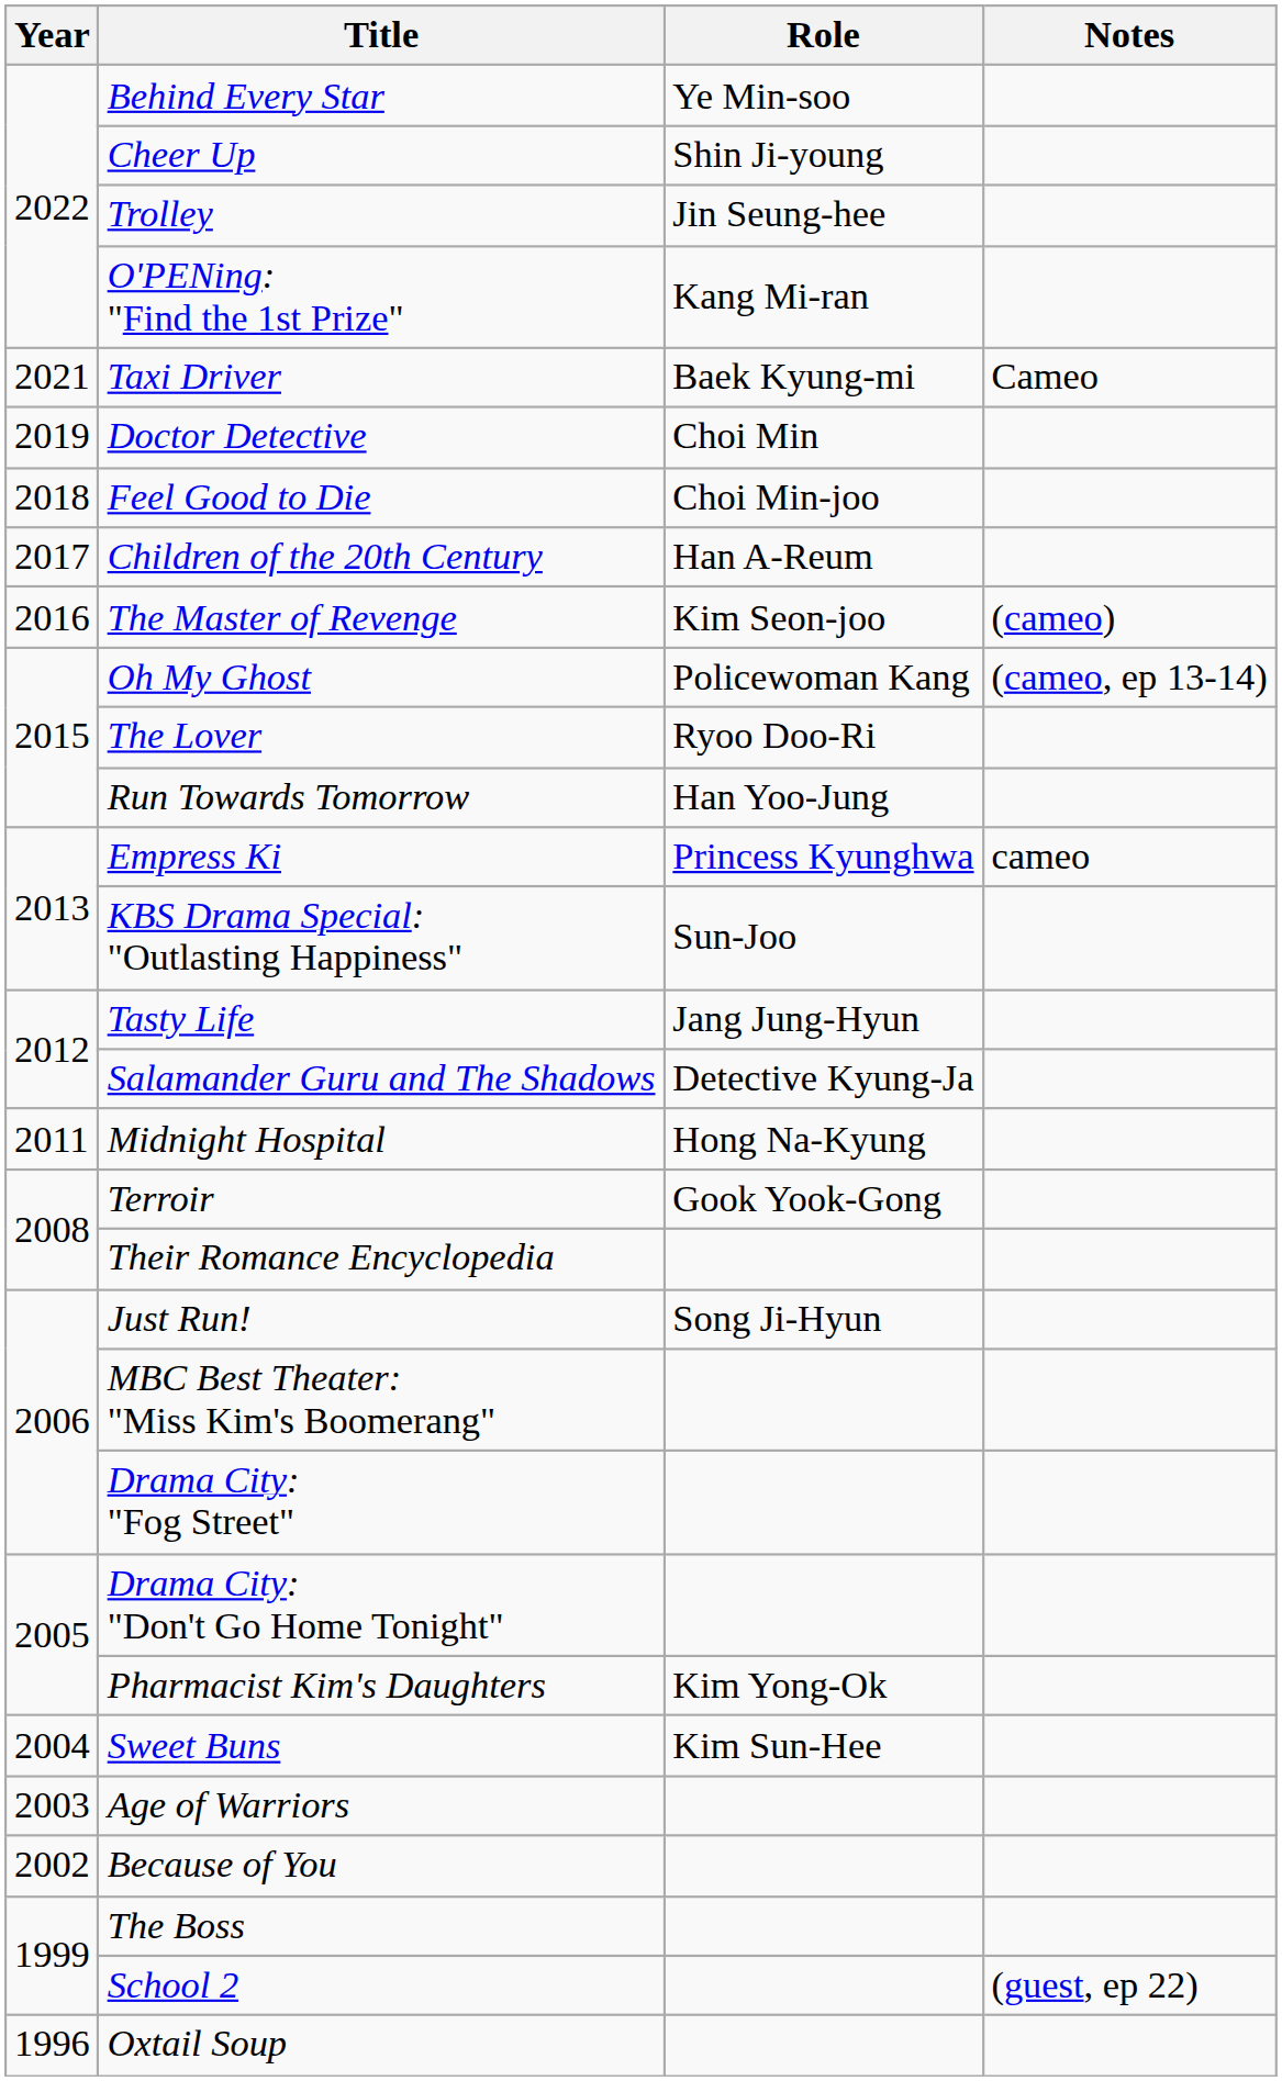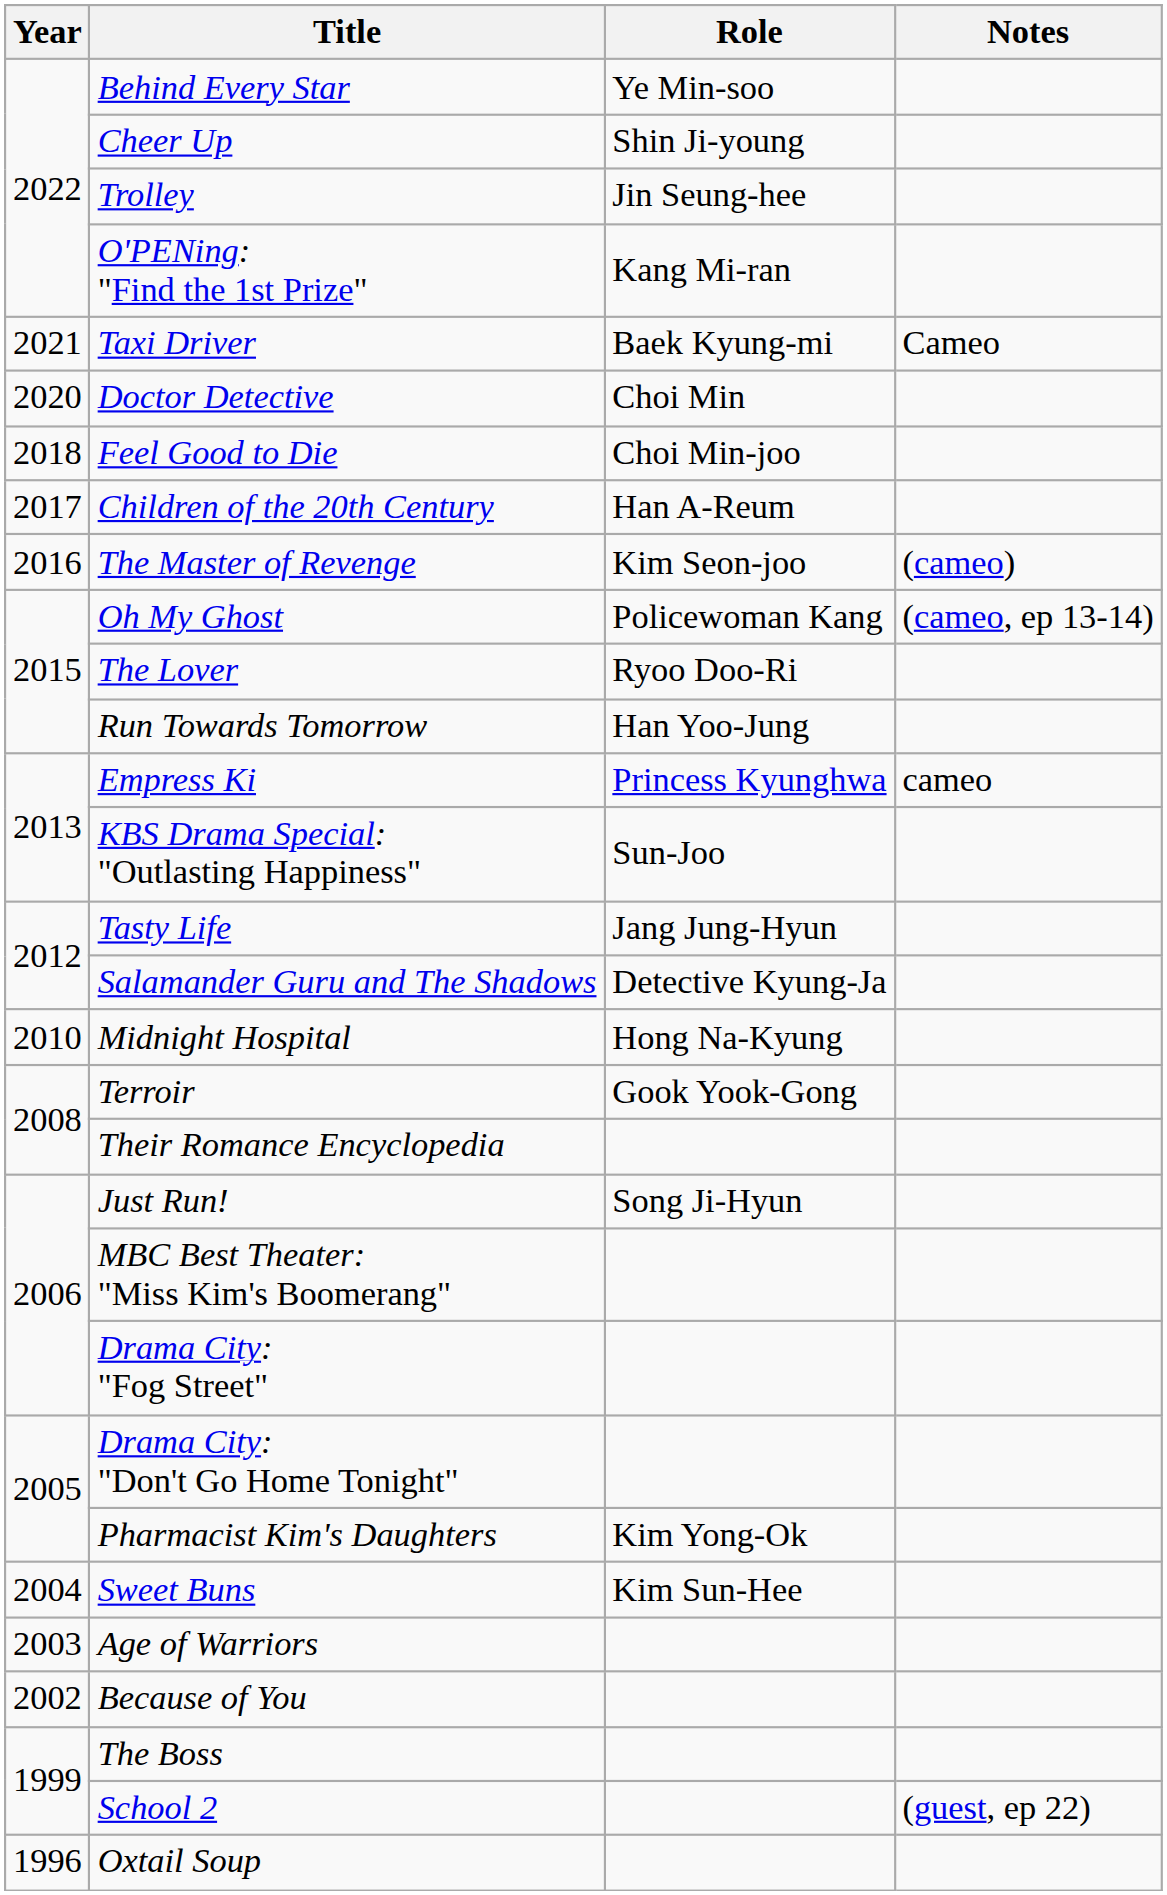Doctor Detective | Year: 2019 -> 2020
Midnight Hospital | Year: 2011 -> 2010
